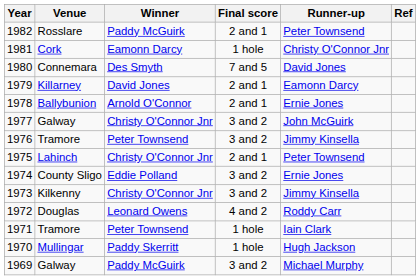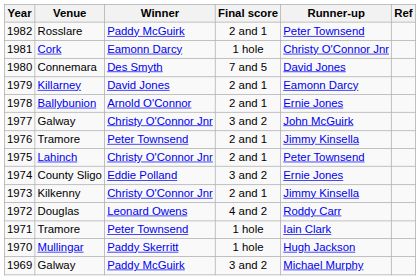1976 | Final score: 3 and 2 -> 2 and 1
1973 | Final score: 3 and 2 -> 2 and 1
